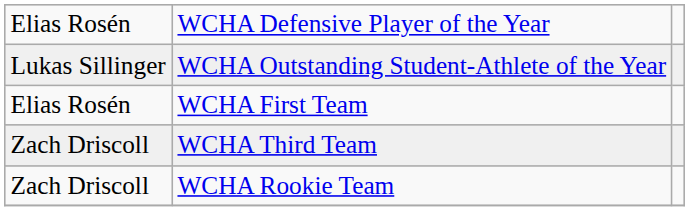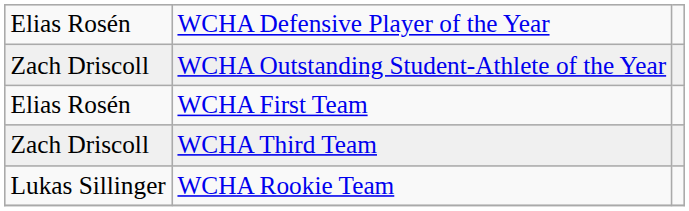WCHA Outstanding Student-Athlete of the Year | column 1: Lukas Sillinger -> Zach Driscoll
WCHA Rookie Team | column 1: Zach Driscoll -> Lukas Sillinger
